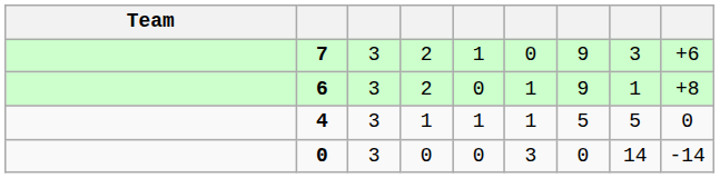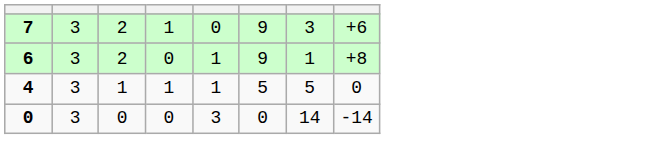- column: Team
